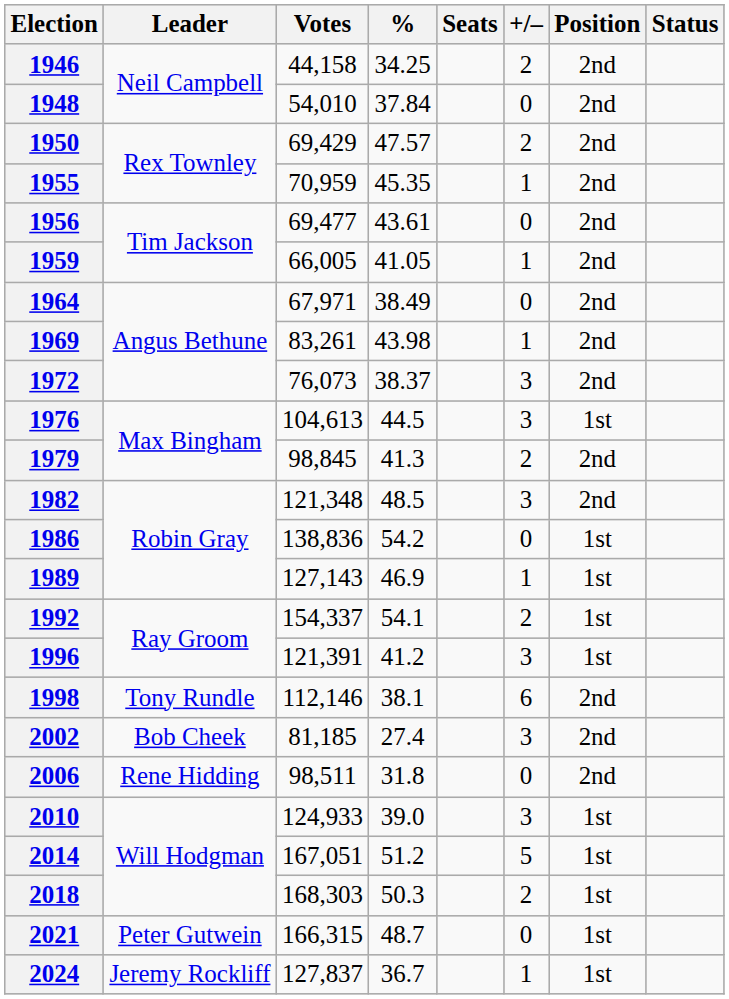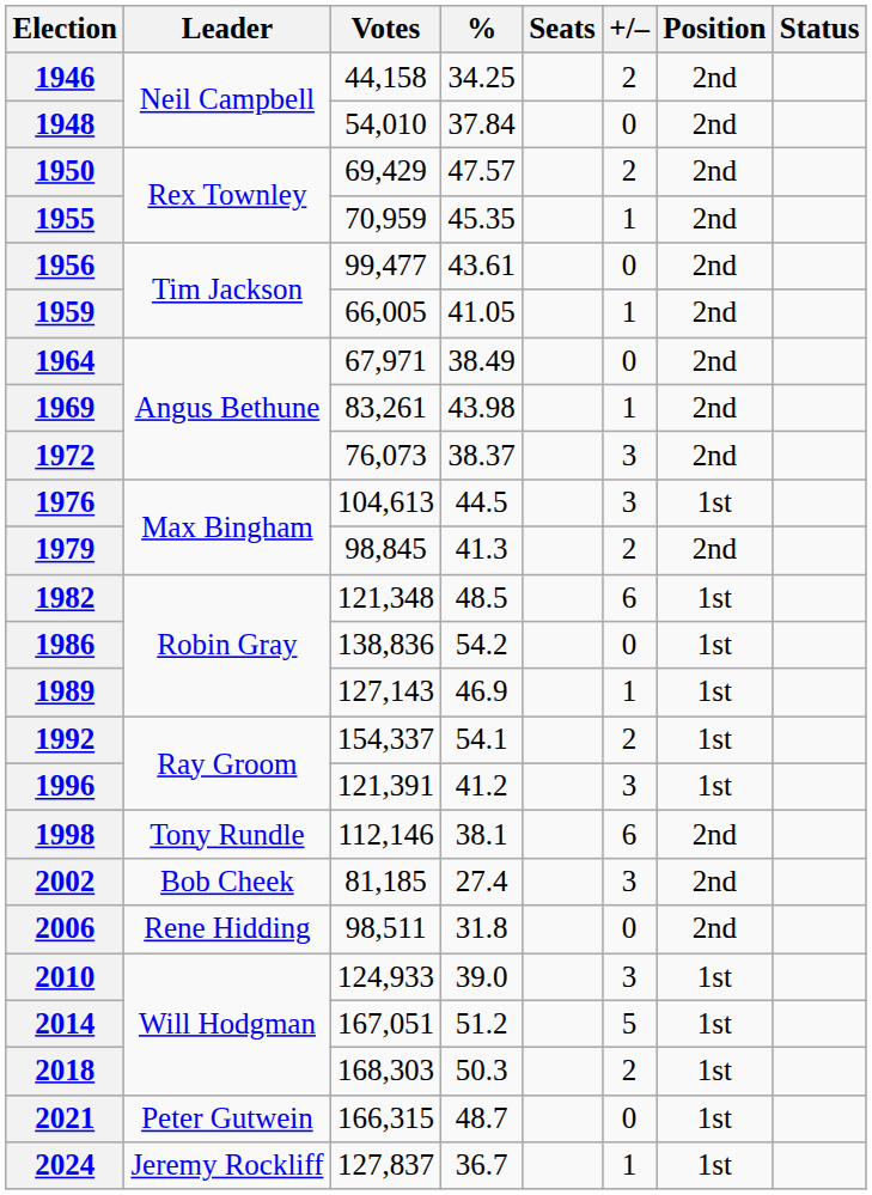1956 | Votes: 69,477 -> 99,477
1982 | +/–: 3 -> 6
1982 | Position: 2nd -> 1st
